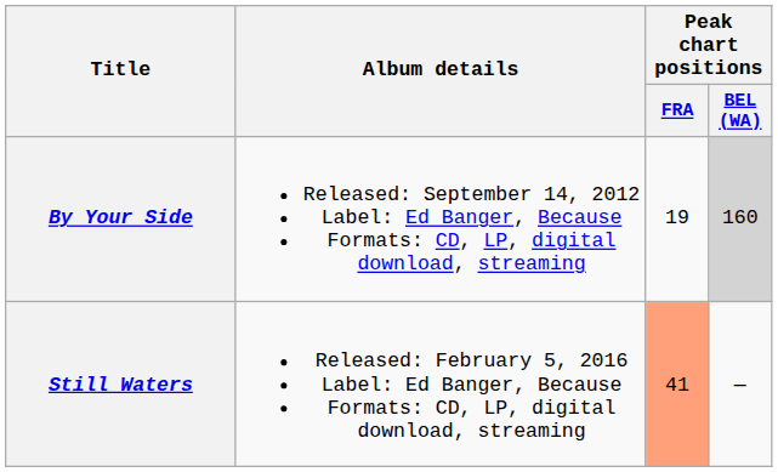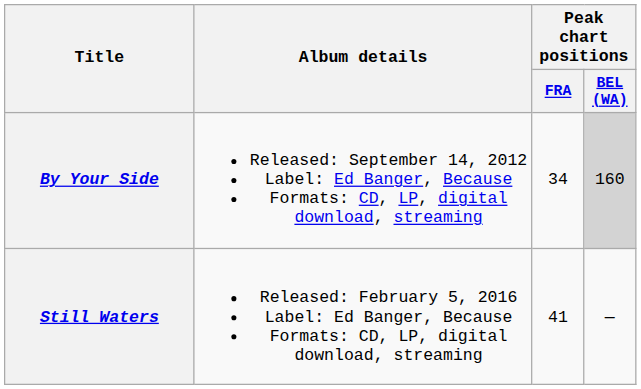By Your Side | Peak chart positions / FRA: 19 -> 34
Still Waters | Peak chart positions / FRA: lightsalmon background -> no background
